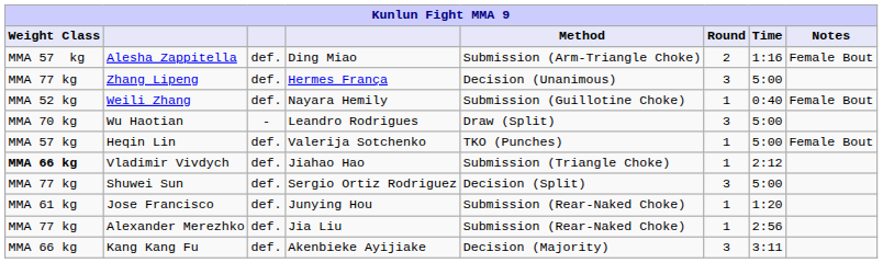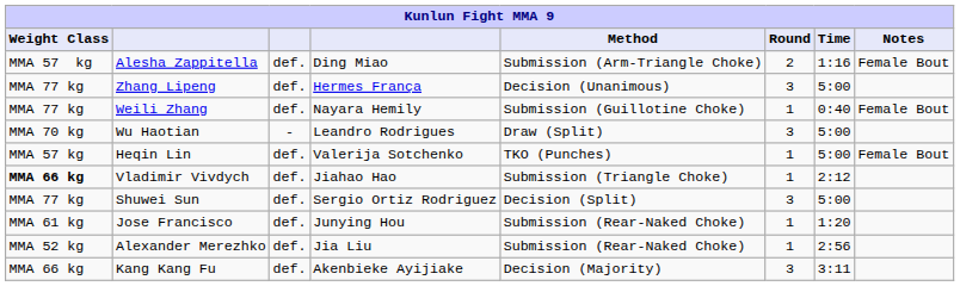Weili Zhang | Weight Class: MMA 52 kg -> MMA 77 kg
Alexander Merezhko | Weight Class: MMA 77 kg -> MMA 52 kg
